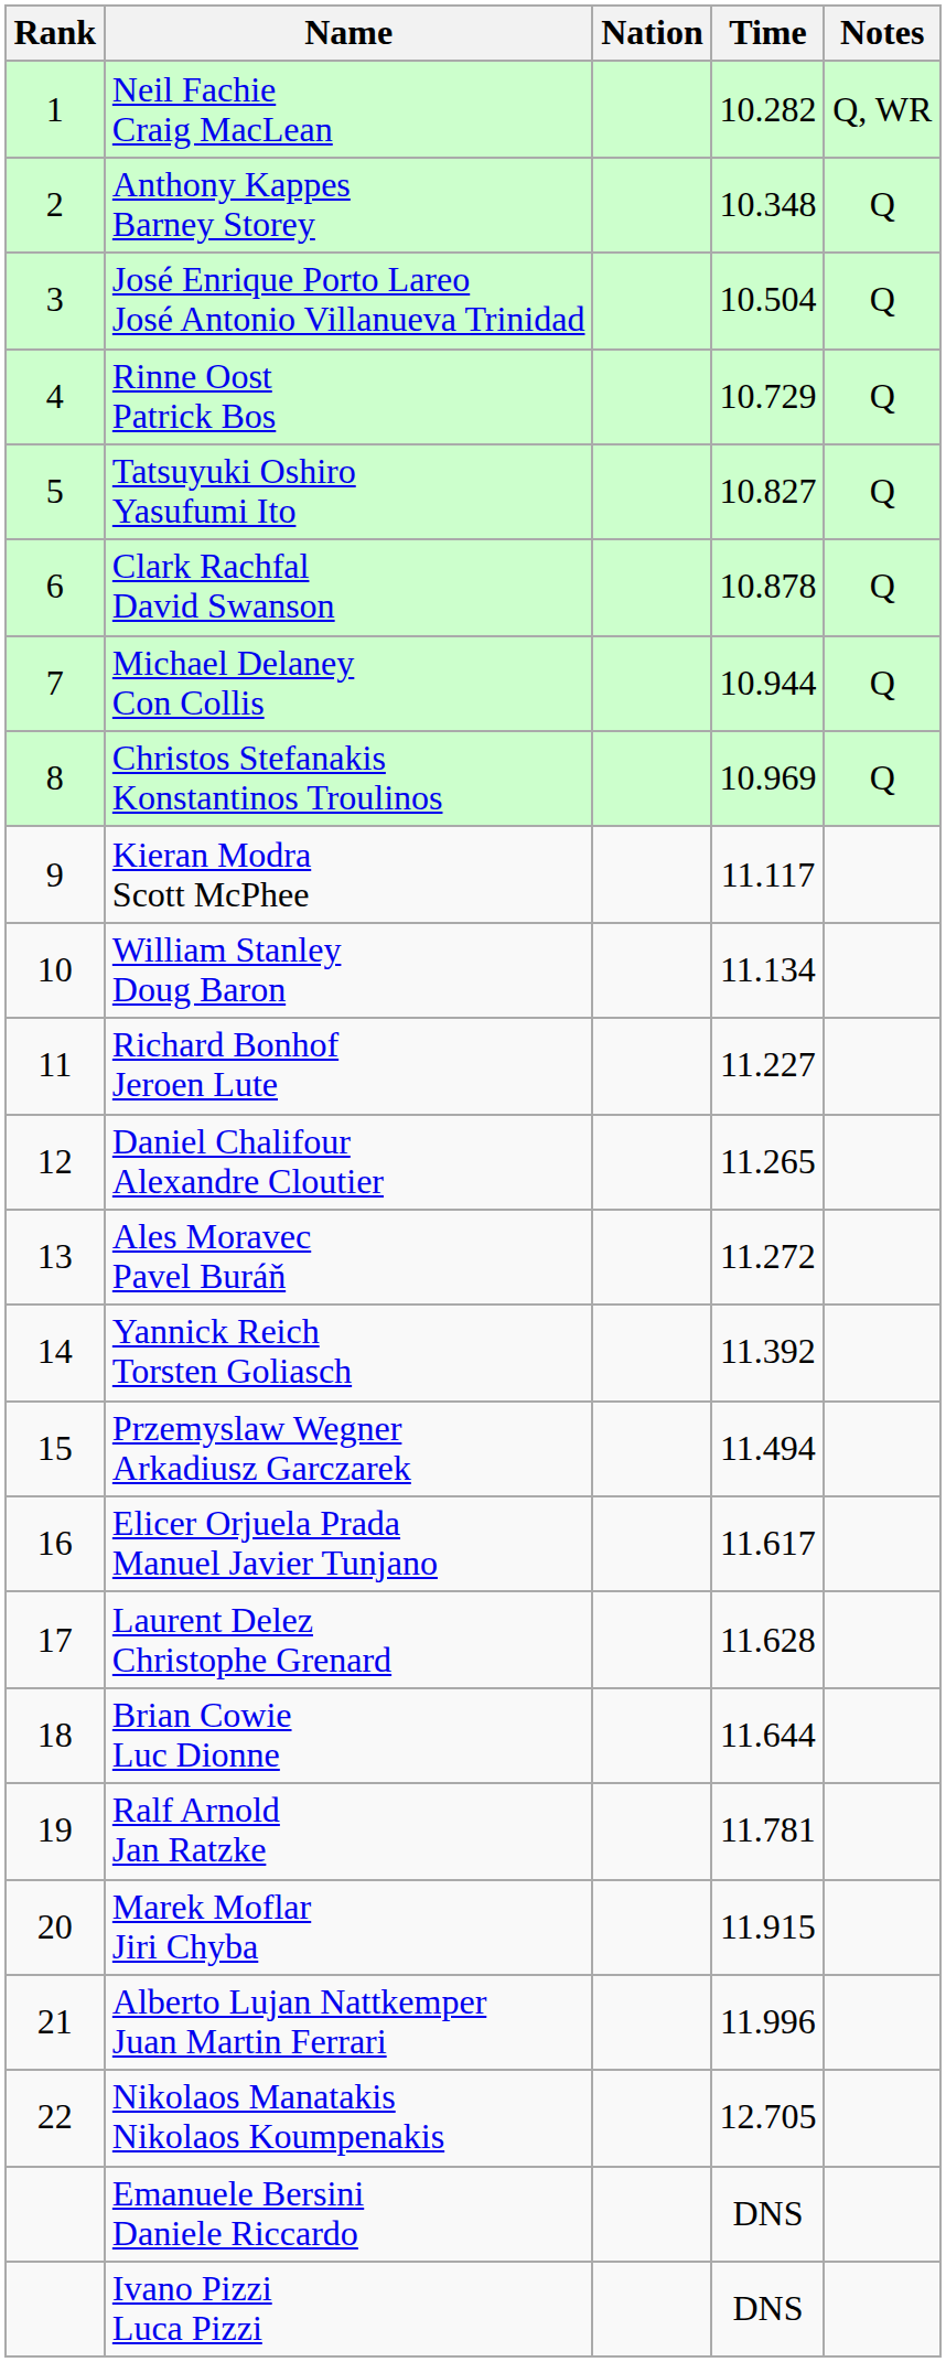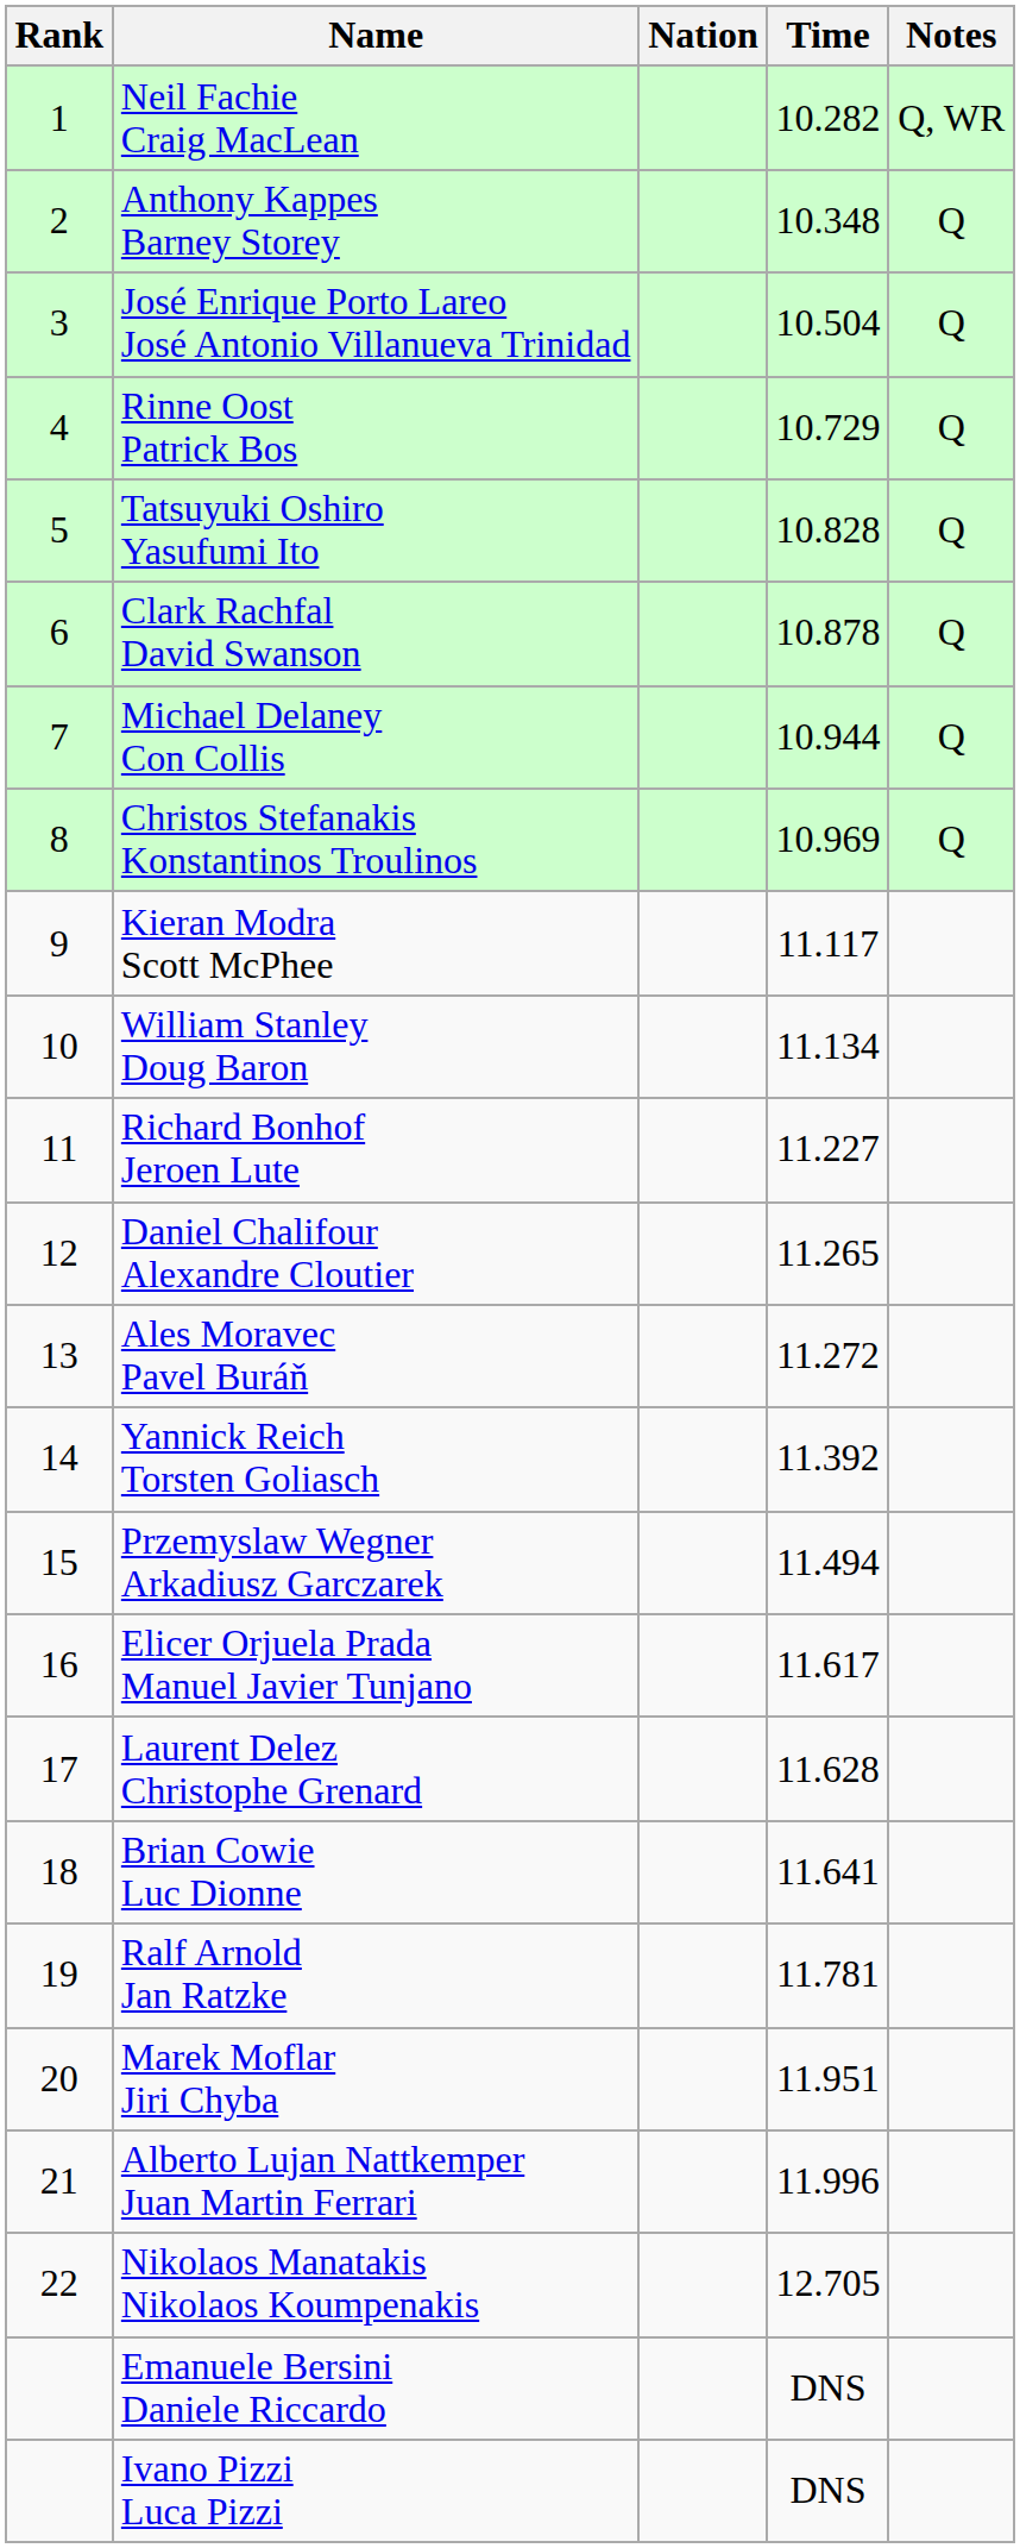Tatsuyuki Oshiro Yasufumi Ito | Time: 10.827 -> 10.828
Brian Cowie Luc Dionne | Time: 11.644 -> 11.641
Marek Moflar Jiri Chyba | Time: 11.915 -> 11.951
